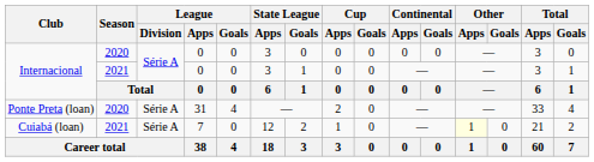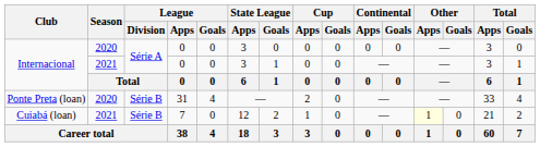Ponte Preta (loan) | League / Division: Série A -> Série B
Cuiabá (loan) | League / Division: Série A -> Série B
